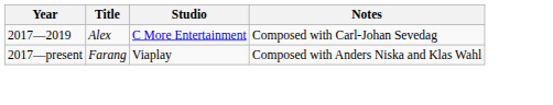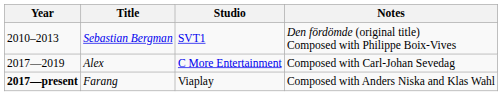+ row: 2010–2013 | Sebastian Bergman | SVT1 | Den fördömde (original title) Composed with Philippe Boix-Vives
Farang | Year: normal -> bold
